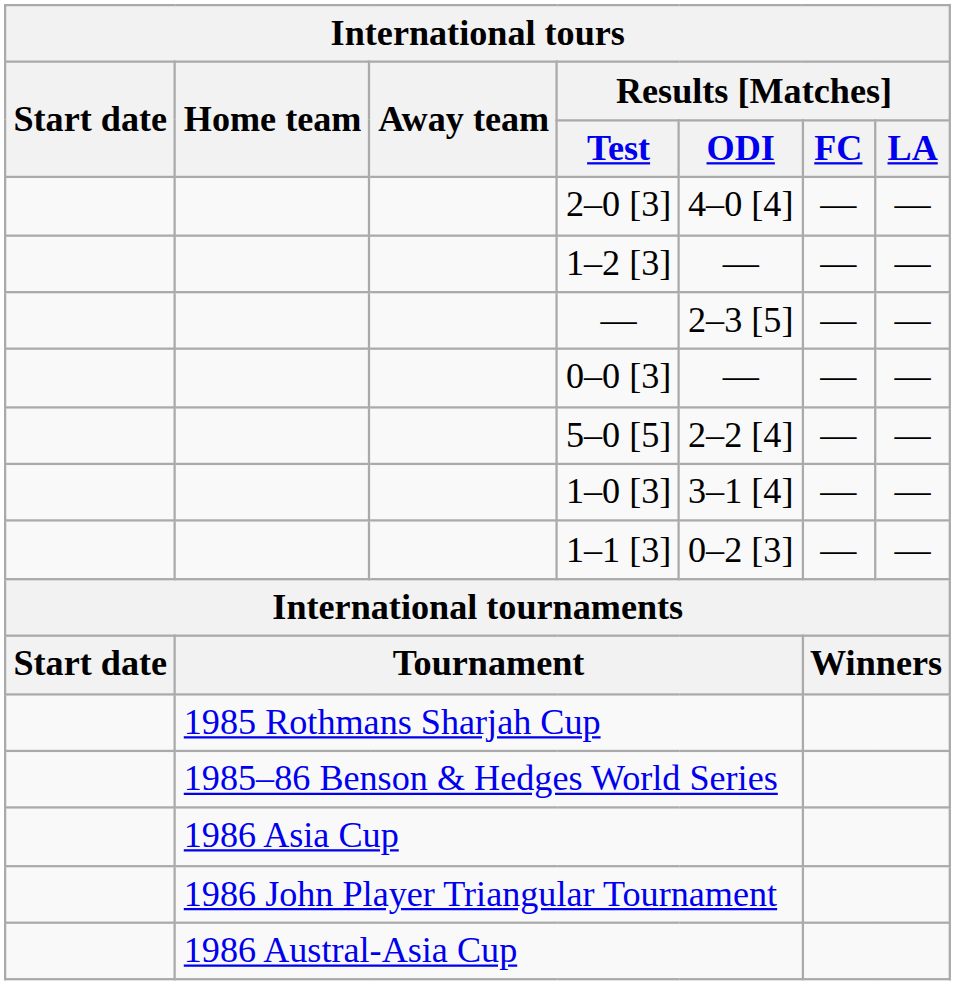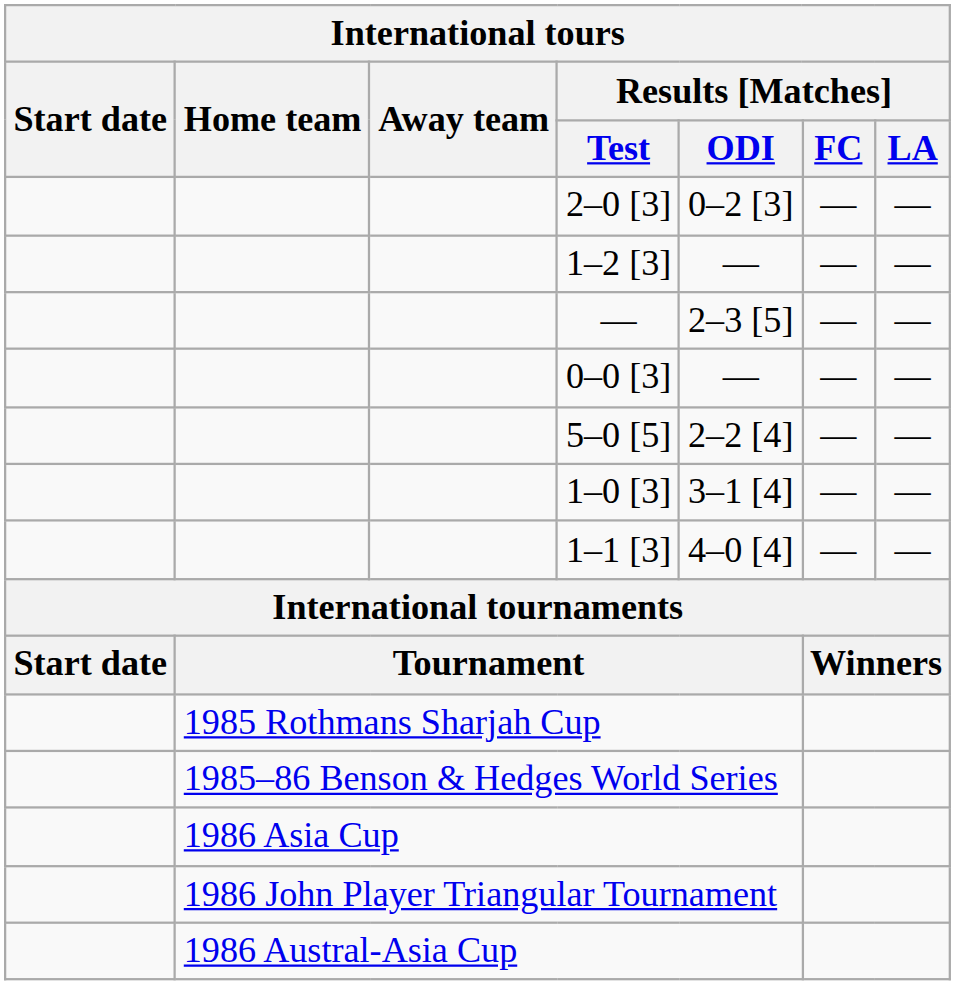2–0 [3] | Results [Matches] / ODI: 4–0 [4] -> 0–2 [3]
1–1 [3] | Results [Matches] / ODI: 0–2 [3] -> 4–0 [4]
